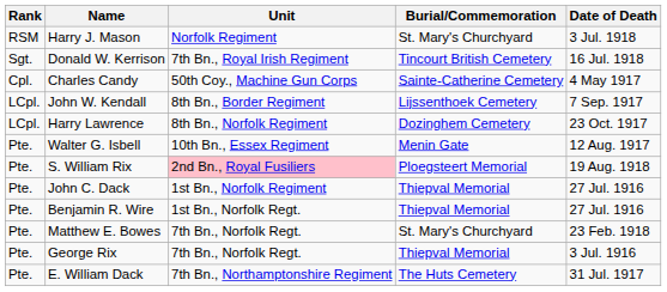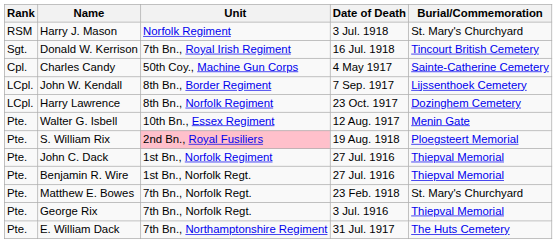columns swapped: Date of Death <-> Burial/Commemoration
